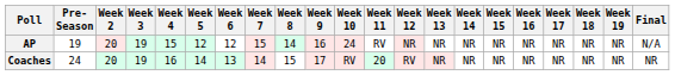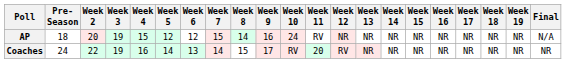AP | Pre- Season: 19 -> 18
Coaches | Week 2: 20 -> 22
